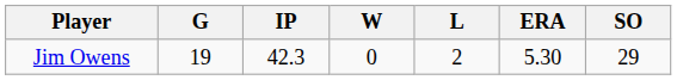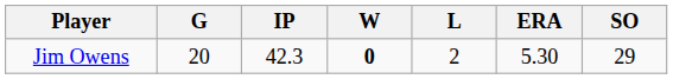Jim Owens | G: 19 -> 20
Jim Owens | W: normal -> bold
